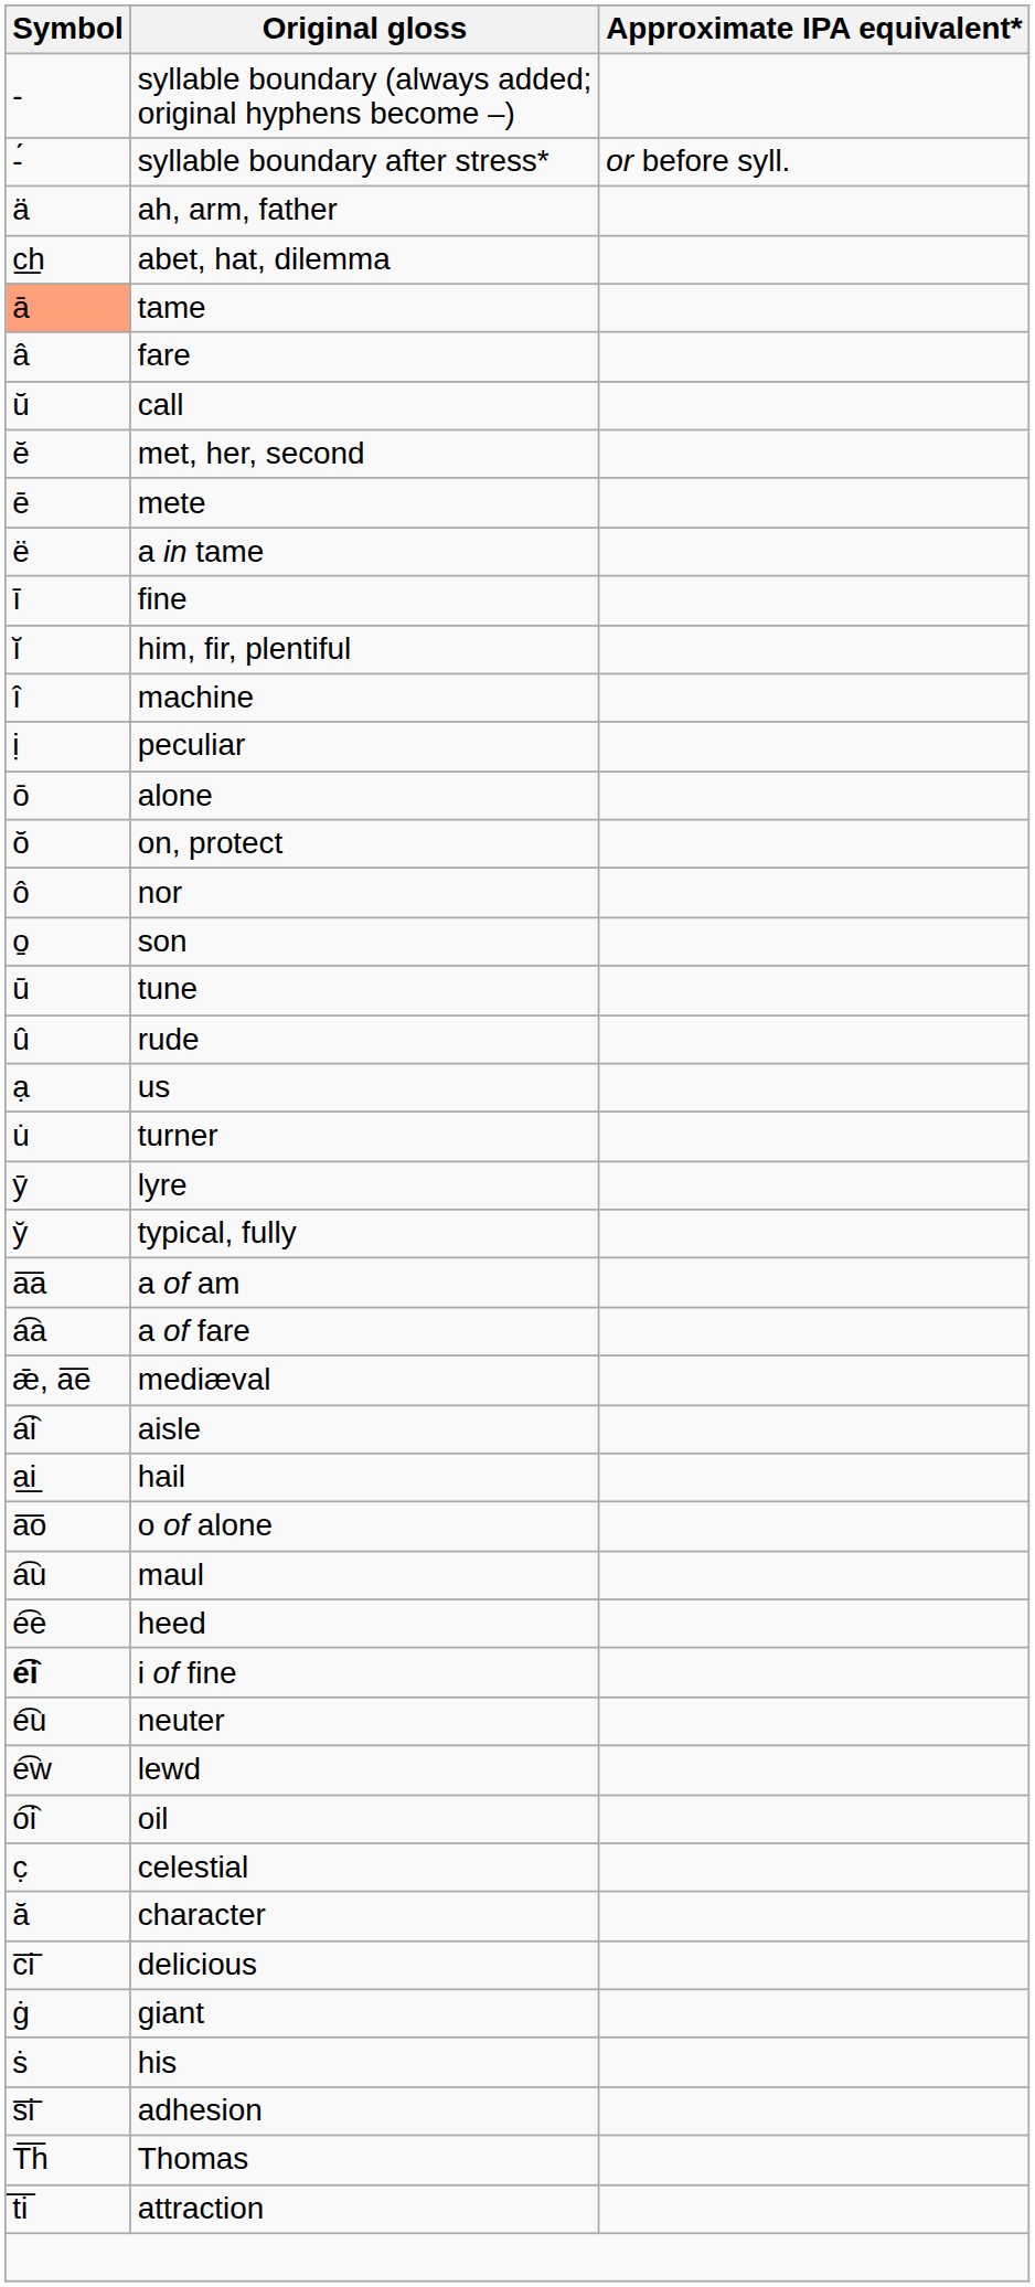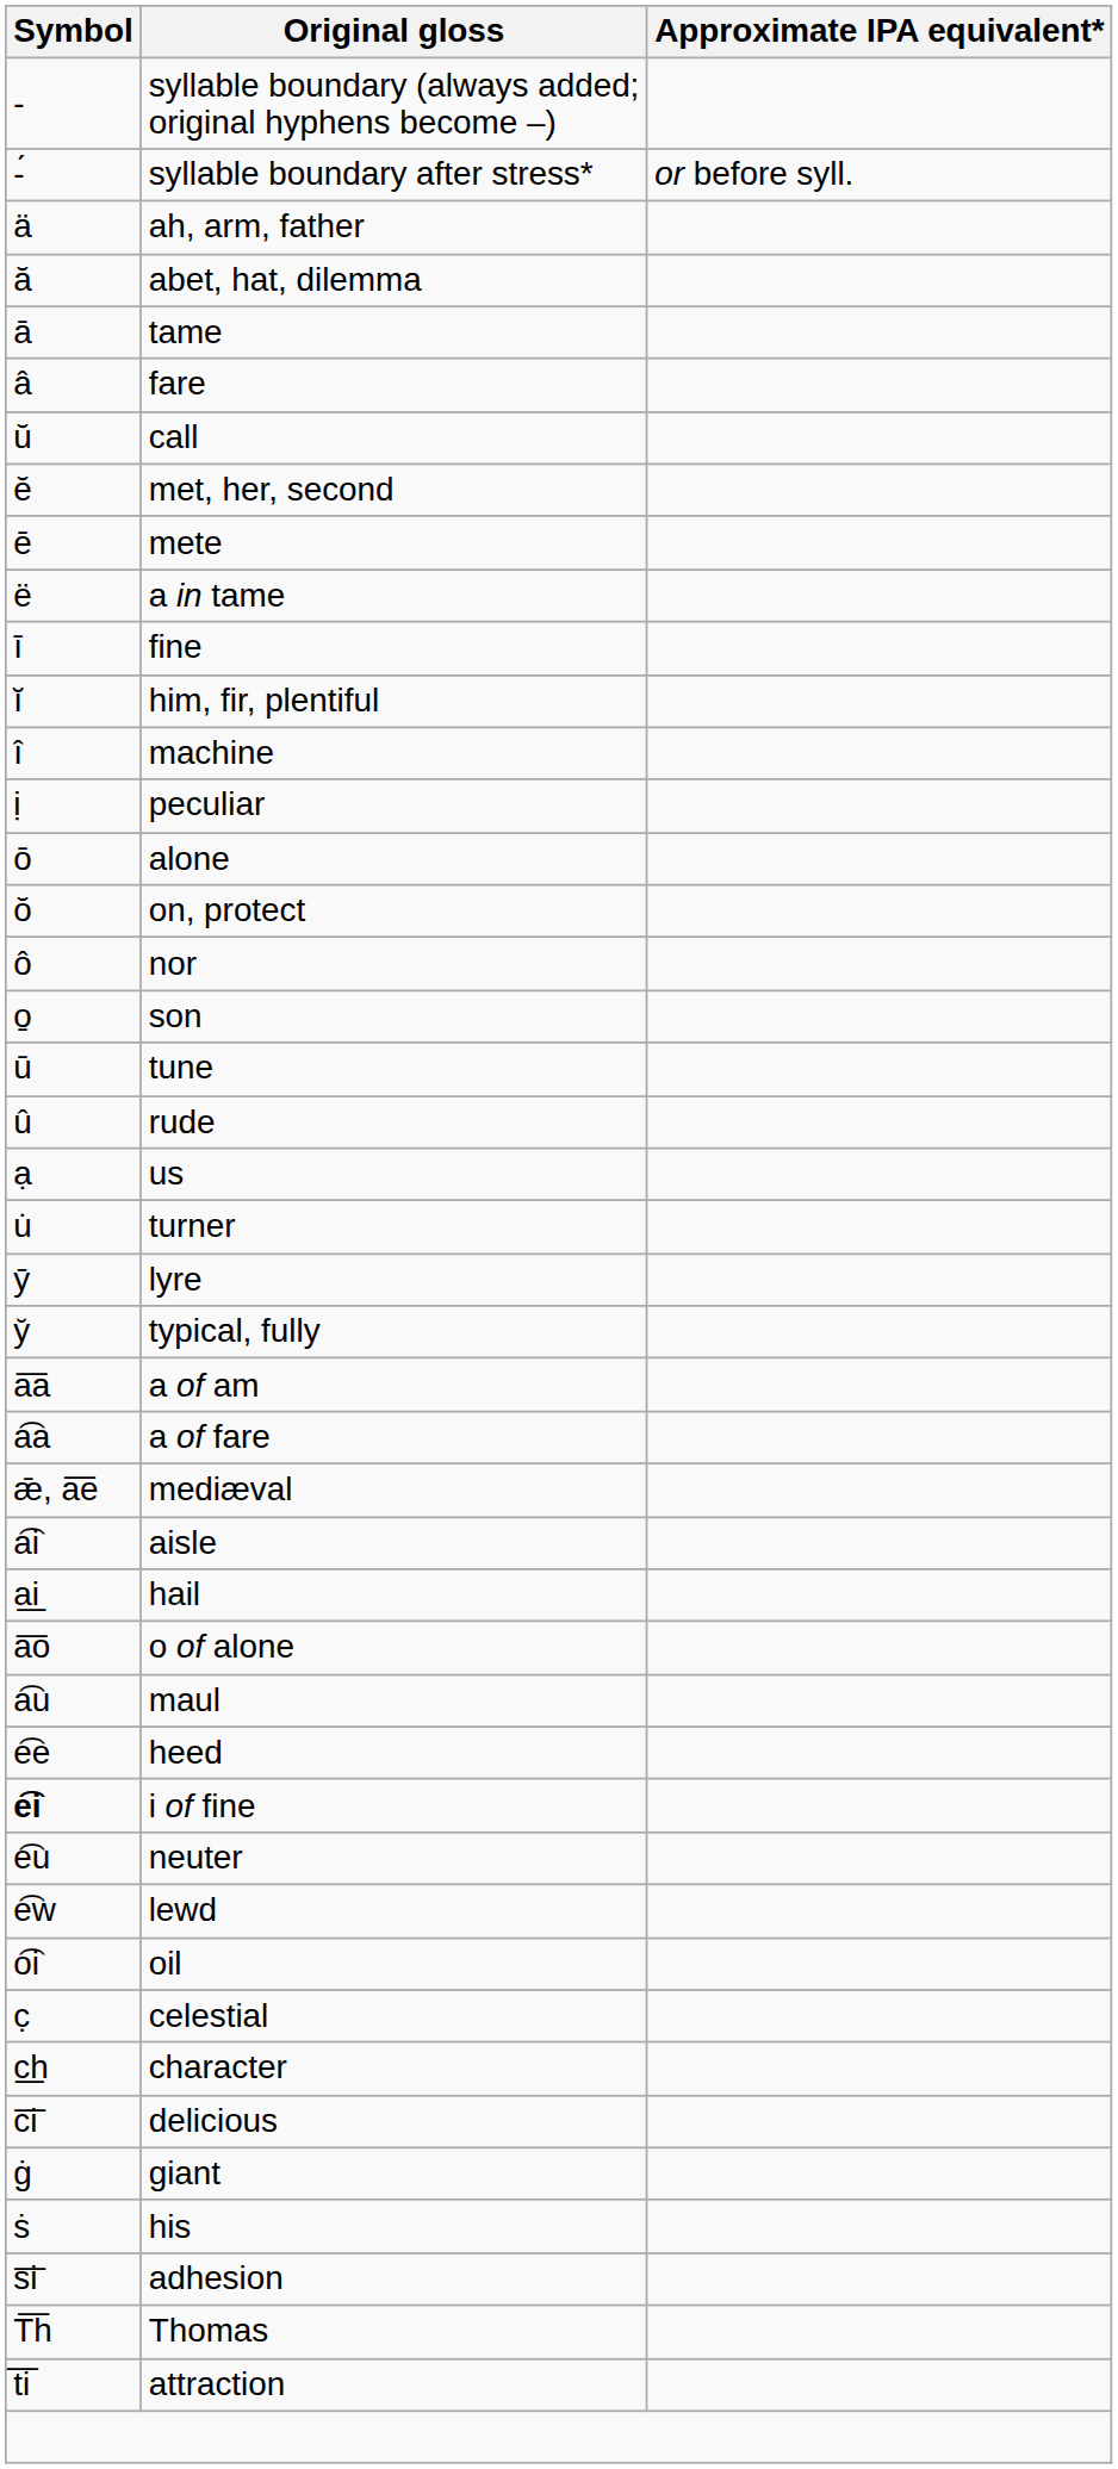abet, hat, dilemma | Symbol: c͟h -> ă
tame | Symbol: lightsalmon background -> no background
character | Symbol: ă -> c͟h
